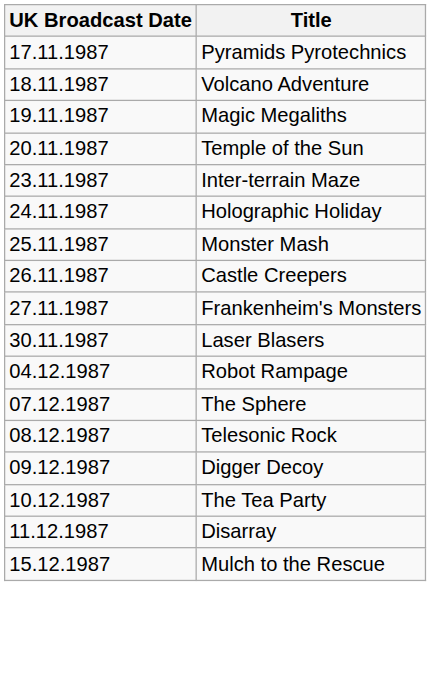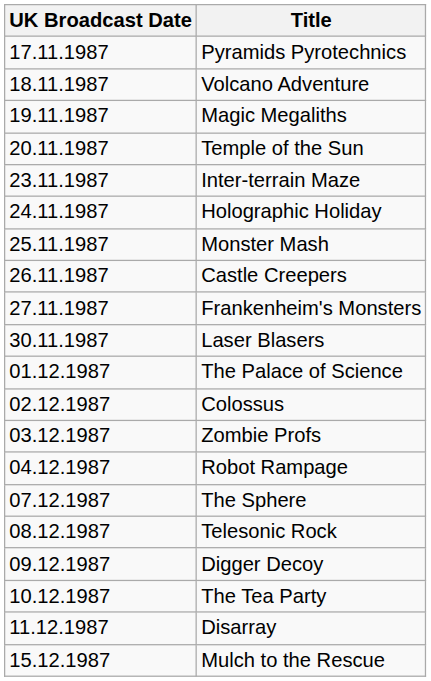+ row: 01.12.1987 | The Palace of Science
+ row: 02.12.1987 | Colossus
+ row: 03.12.1987 | Zombie Profs
